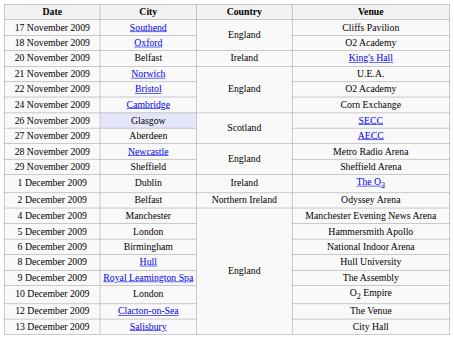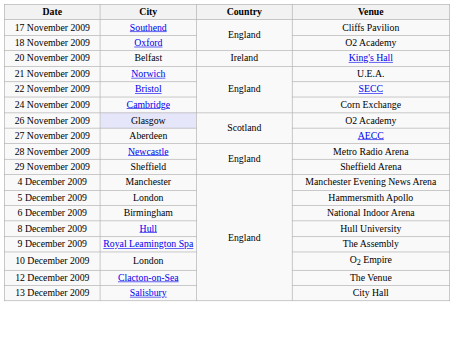22 November 2009 | Venue: O2 Academy -> SECC
26 November 2009 | Venue: SECC -> O2 Academy
- row: 1 December 2009 | Dublin | Ireland | The O2
- row: 2 December 2009 | Belfast | Northern Ireland | Odyssey Arena
